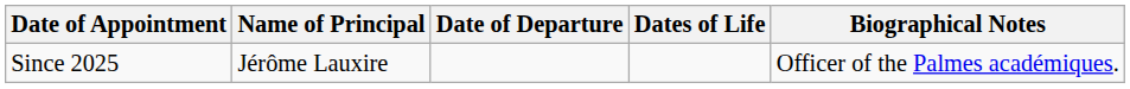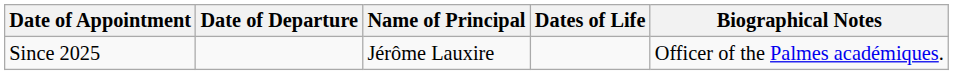columns swapped: Date of Departure <-> Name of Principal
